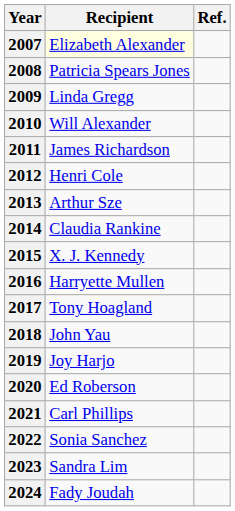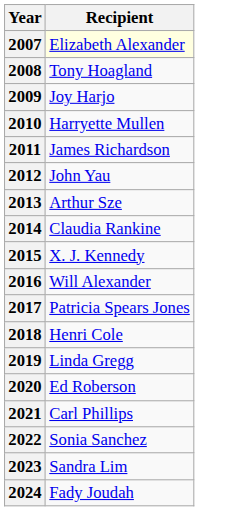- column: Ref.
2008 | Recipient: Patricia Spears Jones -> Tony Hoagland
2009 | Recipient: Linda Gregg -> Joy Harjo
2010 | Recipient: Will Alexander -> Harryette Mullen
2012 | Recipient: Henri Cole -> John Yau
2016 | Recipient: Harryette Mullen -> Will Alexander
2017 | Recipient: Tony Hoagland -> Patricia Spears Jones
2018 | Recipient: John Yau -> Henri Cole
2019 | Recipient: Joy Harjo -> Linda Gregg
